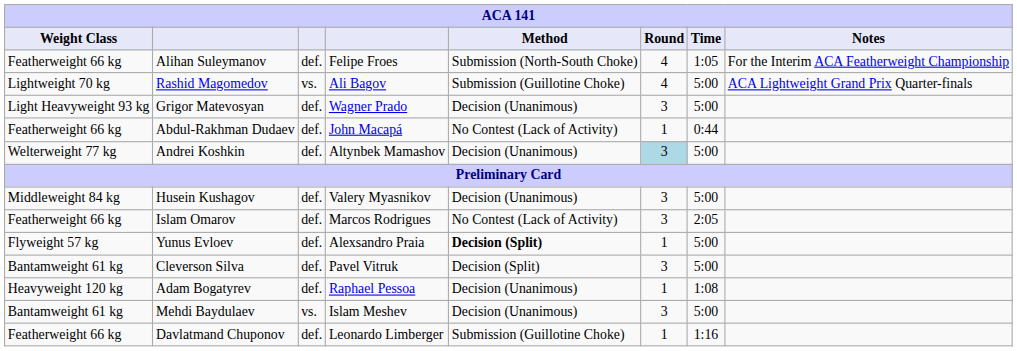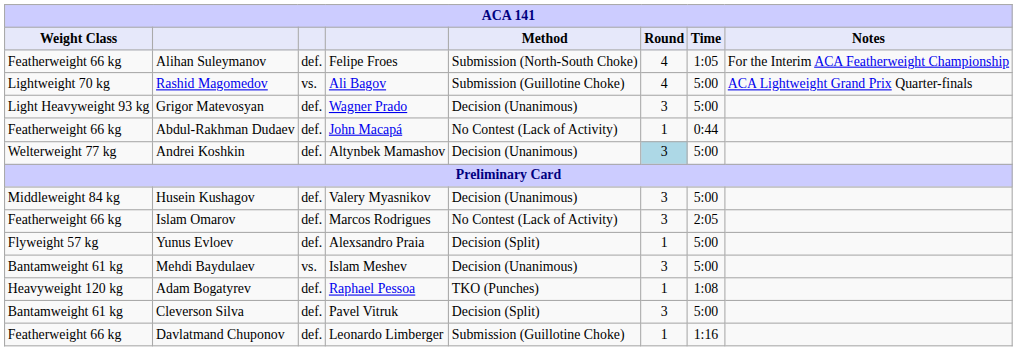Yunus Evloev | Method: bold -> normal
rows swapped: Mehdi Baydulaev <-> Cleverson Silva
Adam Bogatyrev | Method: Decision (Unanimous) -> TKO (Punches)
